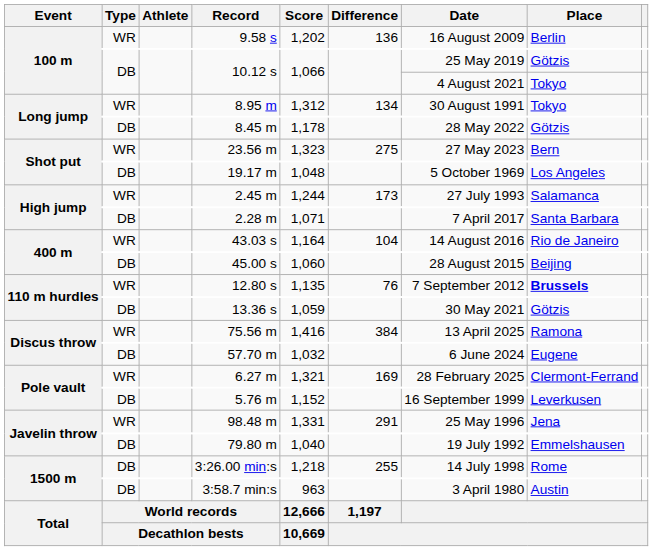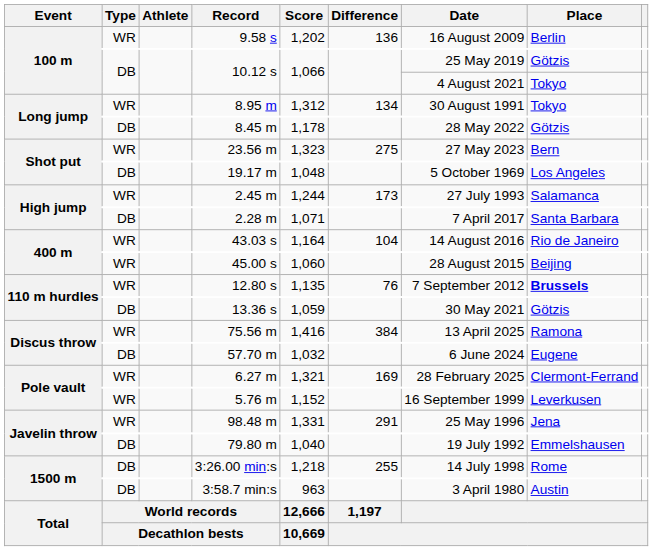45.00 s | Type: DB -> WR
5.76 m | Type: DB -> WR
